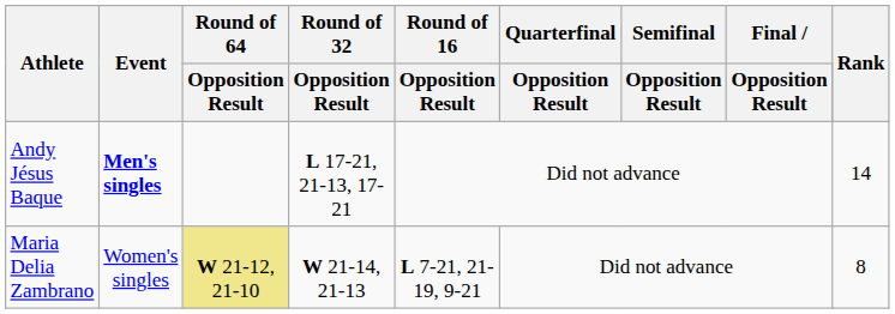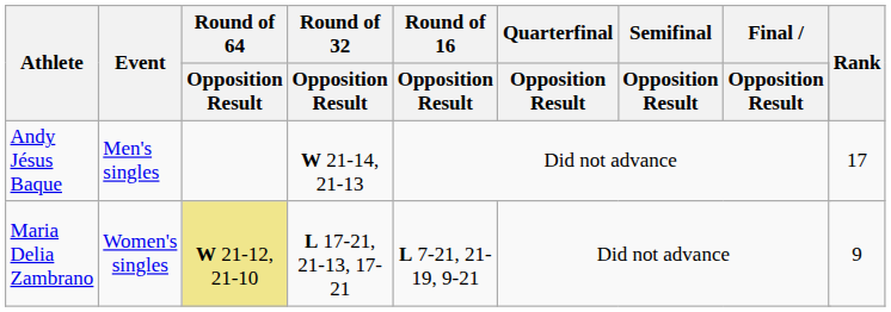Andy Jésus Baque | Event: bold -> normal
Andy Jésus Baque | Round of 32 / Opposition Result: L 17-21, 21-13, 17-21 -> W 21-14, 21-13
Andy Jésus Baque | Rank: 14 -> 17
Maria Delia Zambrano | Round of 32 / Opposition Result: W 21-14, 21-13 -> L 17-21, 21-13, 17-21
Maria Delia Zambrano | Rank: 8 -> 9
